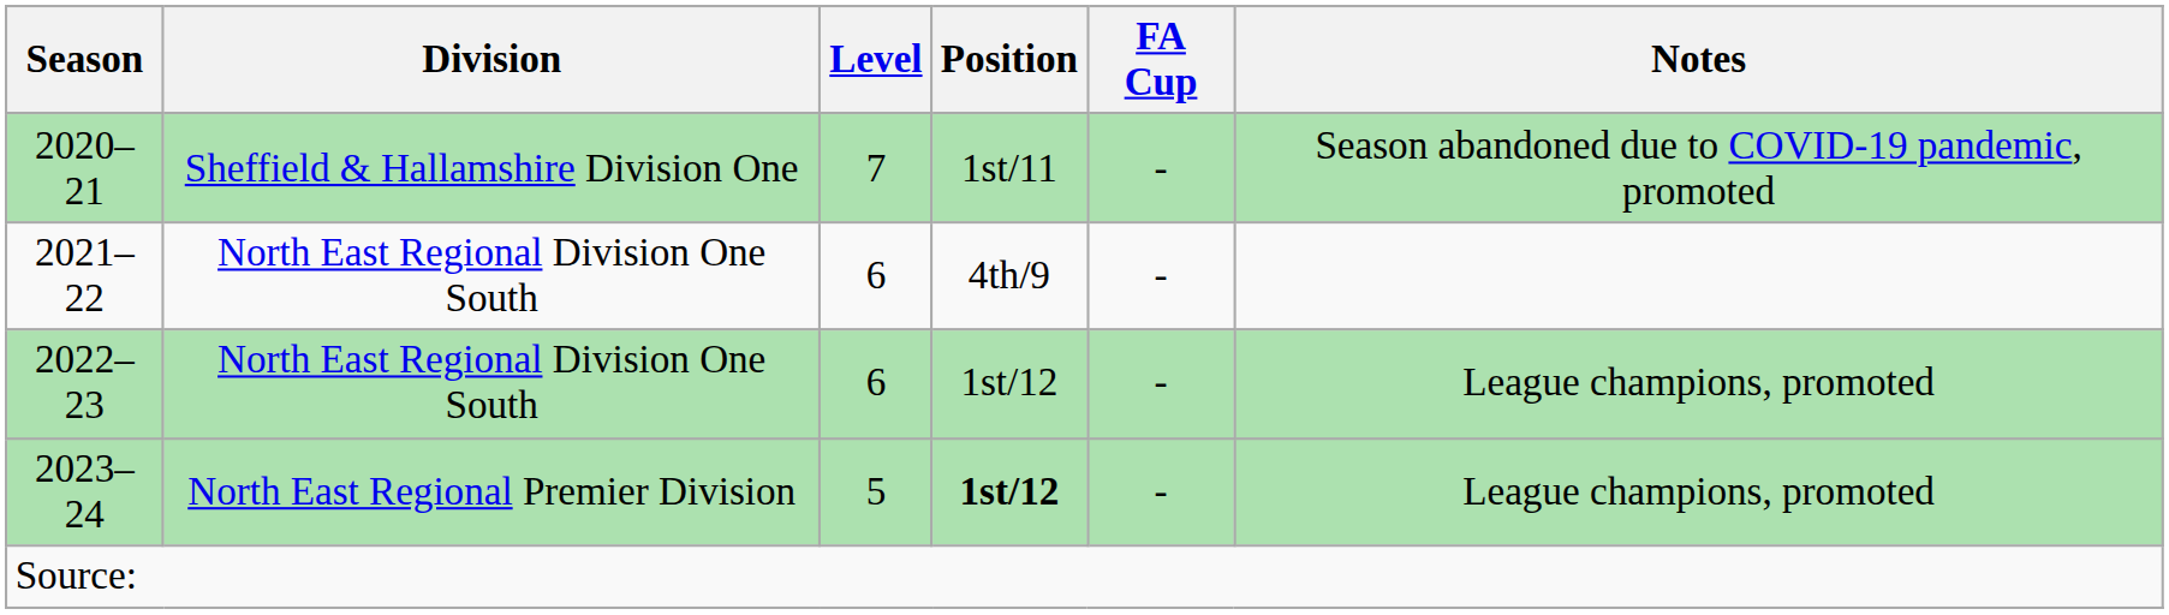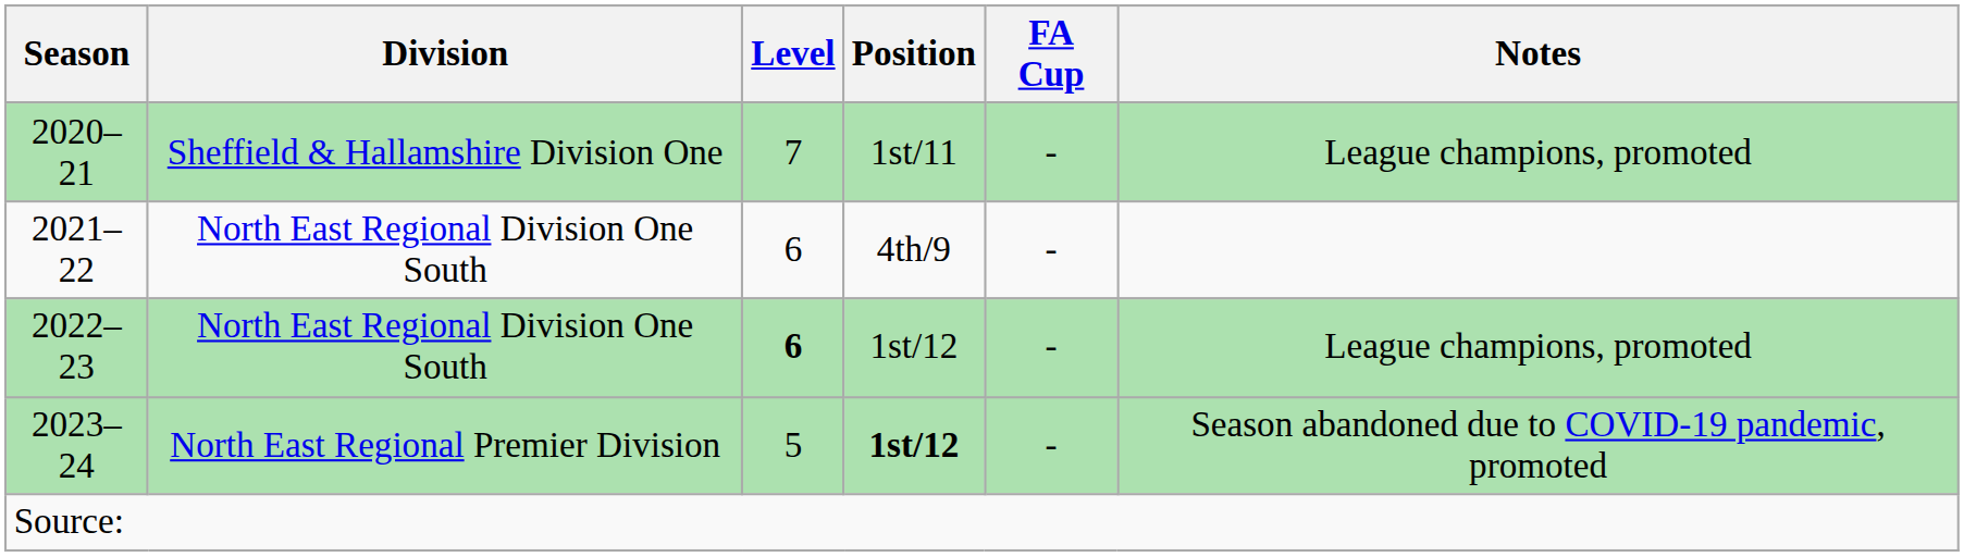2020–21 | Notes: Season abandoned due to COVID-19 pandemic, promoted -> League champions, promoted
2022–23 | Level: normal -> bold
2023–24 | Notes: League champions, promoted -> Season abandoned due to COVID-19 pandemic, promoted
